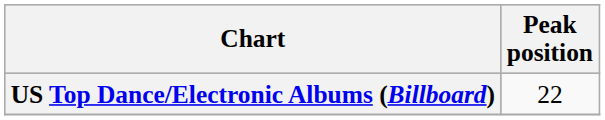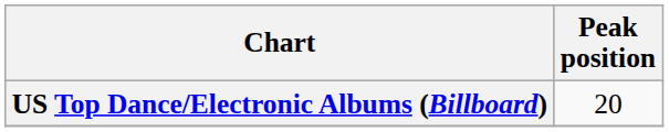US Top Dance/Electronic Albums (Billboard) | Peak position: 22 -> 20
